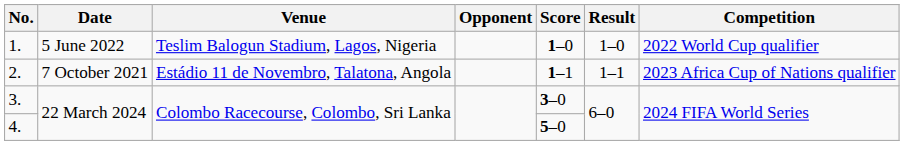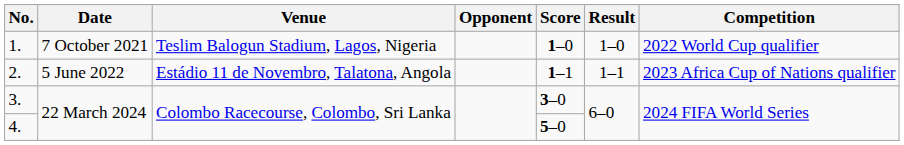1. | Date: 5 June 2022 -> 7 October 2021
2. | Date: 7 October 2021 -> 5 June 2022
